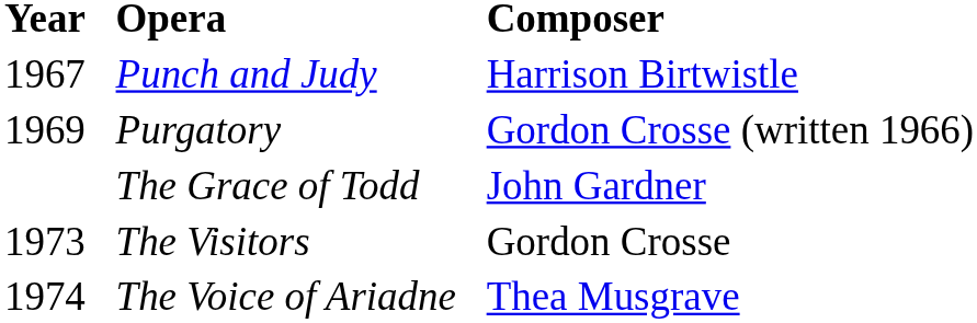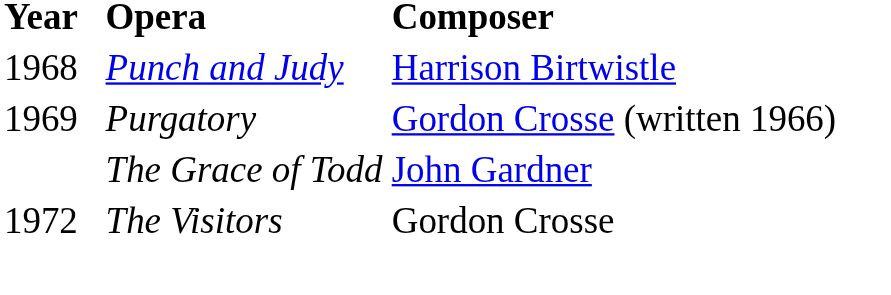Punch and Judy | Year: 1967 -> 1968
The Visitors | Year: 1973 -> 1972
- row: 1974 | The Voice of Ariadne | Thea Musgrave
